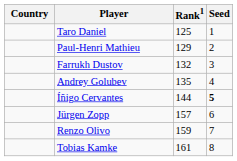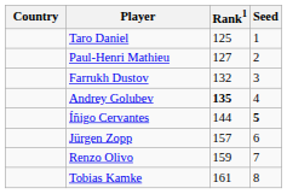Paul-Henri Mathieu | Rank1: 129 -> 127
Andrey Golubev | Rank1: normal -> bold
